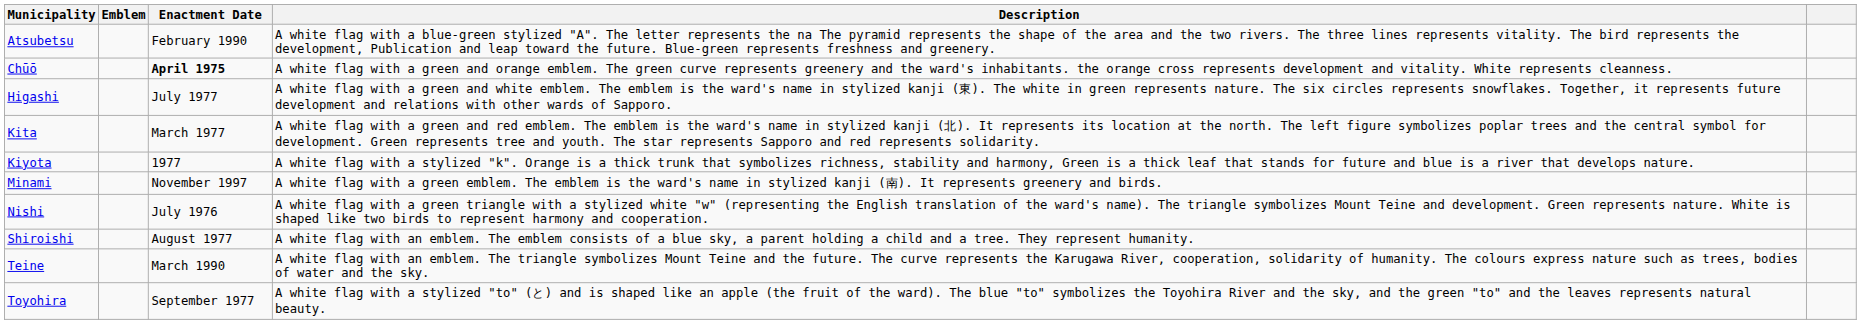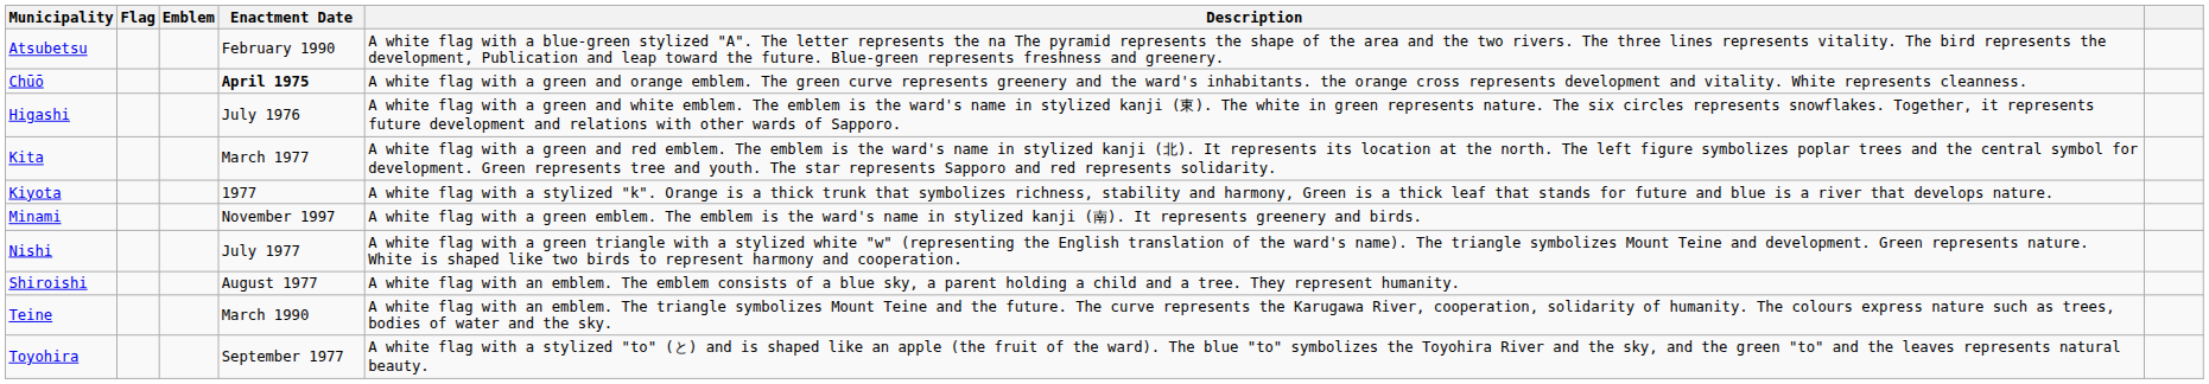+ column: Flag
Higashi | Enactment Date: July 1977 -> July 1976
Nishi | Enactment Date: July 1976 -> July 1977
